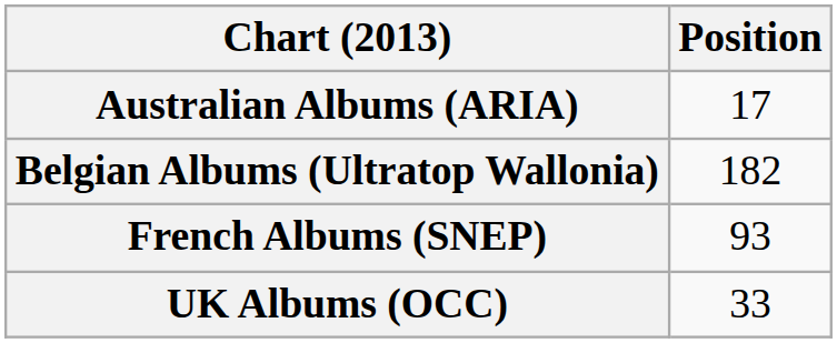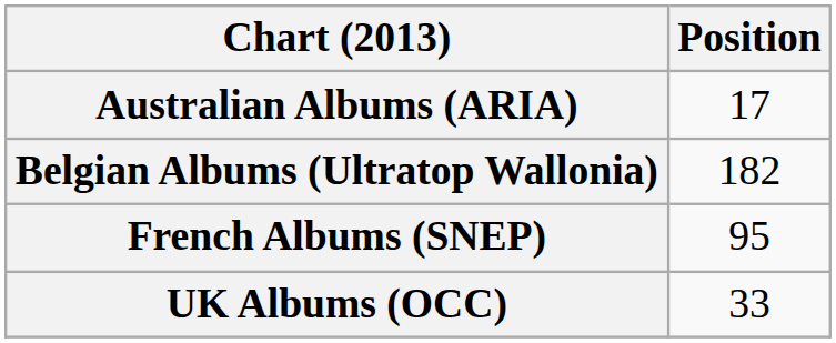French Albums (SNEP) | Position: 93 -> 95
